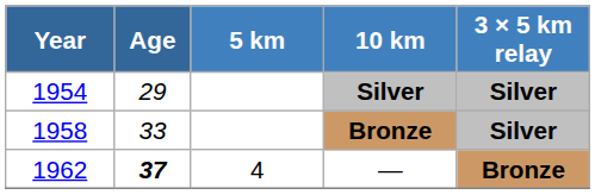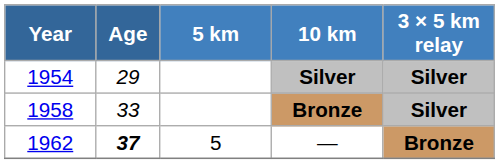— | 5 km: 4 -> 5
